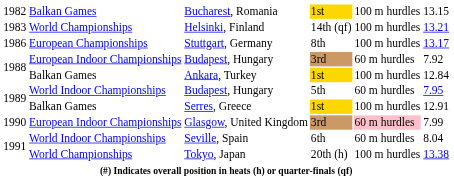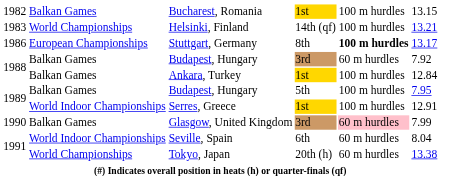Stuttgart, Germany | column 5: normal -> bold
Budapest, Hungary / 3rd | column 2: European Indoor Championships -> Balkan Games
Budapest, Hungary / 5th | column 2: World Indoor Championships -> Balkan Games
Budapest, Hungary / 5th | column 5: 60 m hurdles -> 100 m hurdles
Serres, Greece | column 2: Balkan Games -> World Indoor Championships
Glasgow, United Kingdom | column 2: European Indoor Championships -> Balkan Games
Tokyo, Japan | column 5: 100 m hurdles -> 60 m hurdles
